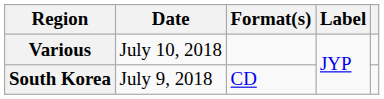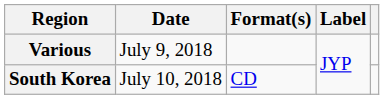Various | Date: July 10, 2018 -> July 9, 2018
South Korea | Date: July 9, 2018 -> July 10, 2018
